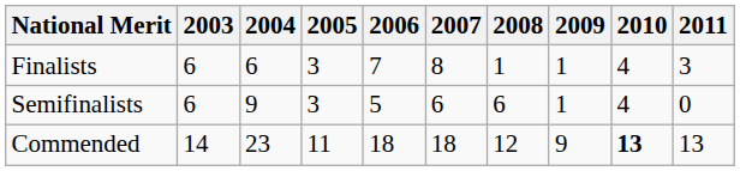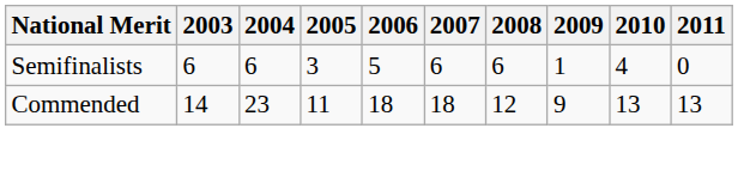- row: Finalists | 6 | 6 | 3 | 7 | 8 | 1 | 1 | 4 | 3
Semifinalists | 2004: 9 -> 6
Commended | 2010: bold -> normal
